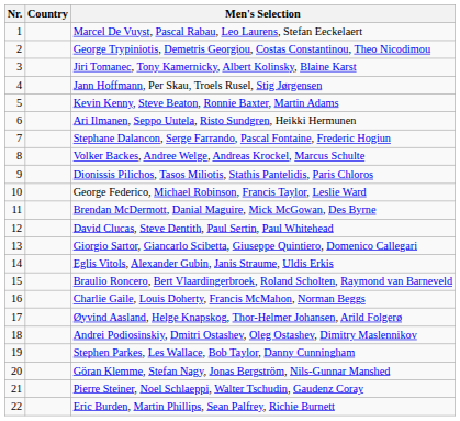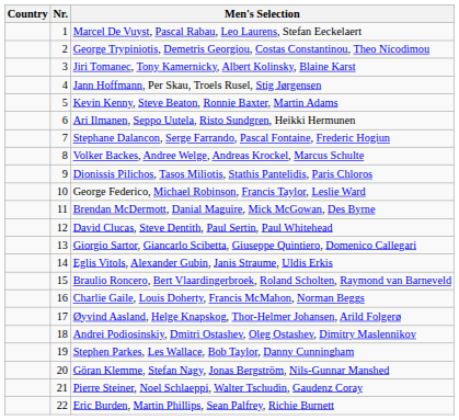columns swapped: Nr. <-> Country
